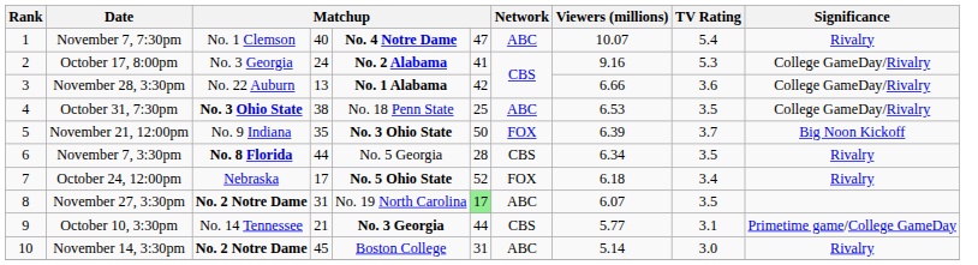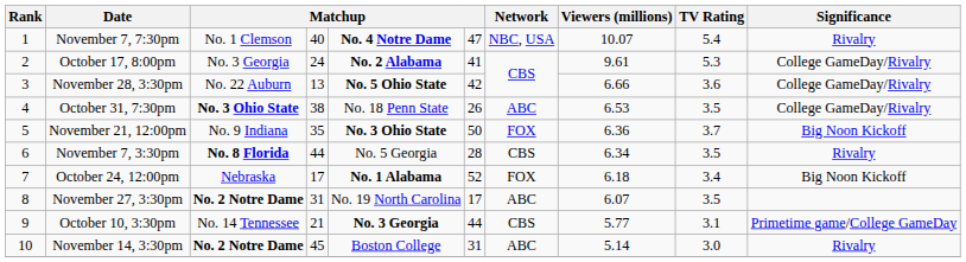November 7, 7:30pm | Network: ABC -> NBC, USA
October 17, 8:00pm | Viewers (millions): 9.16 -> 9.61
November 28, 3:30pm | column 5: No. 1 Alabama -> No. 5 Ohio State
October 31, 7:30pm | column 6: 25 -> 26
November 21, 12:00pm | Viewers (millions): 6.39 -> 6.36
October 24, 12:00pm | column 5: No. 5 Ohio State -> No. 1 Alabama
October 24, 12:00pm | Significance: Rivalry -> Big Noon Kickoff
November 27, 3:30pm | column 6: lightgreen background -> no background
